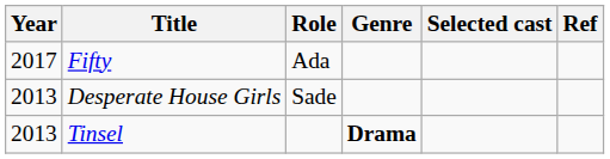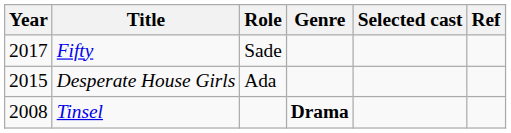Fifty | Role: Ada -> Sade
Desperate House Girls | Year: 2013 -> 2015
Desperate House Girls | Role: Sade -> Ada
Tinsel | Year: 2013 -> 2008
